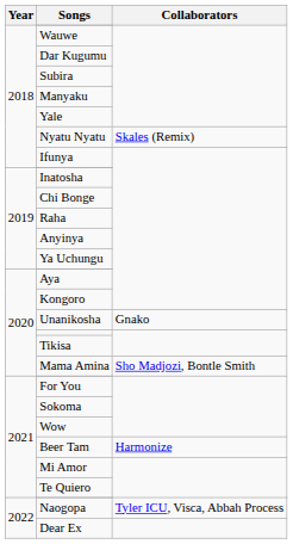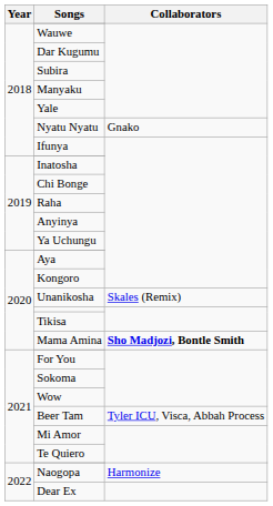Nyatu Nyatu | Collaborators: Skales (Remix) -> Gnako
Unanikosha | Collaborators: Gnako -> Skales (Remix)
Mama Amina | Collaborators: normal -> bold
Beer Tam | Collaborators: Harmonize -> Tyler ICU, Visca, Abbah Process
Naogopa | Collaborators: Tyler ICU, Visca, Abbah Process -> Harmonize
